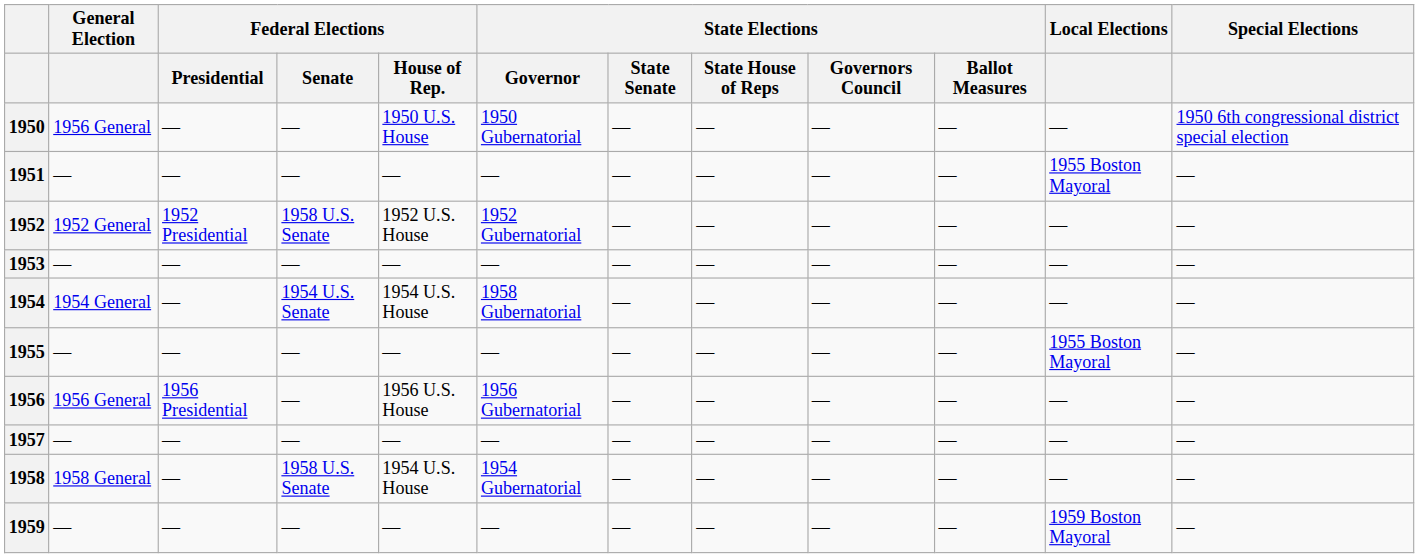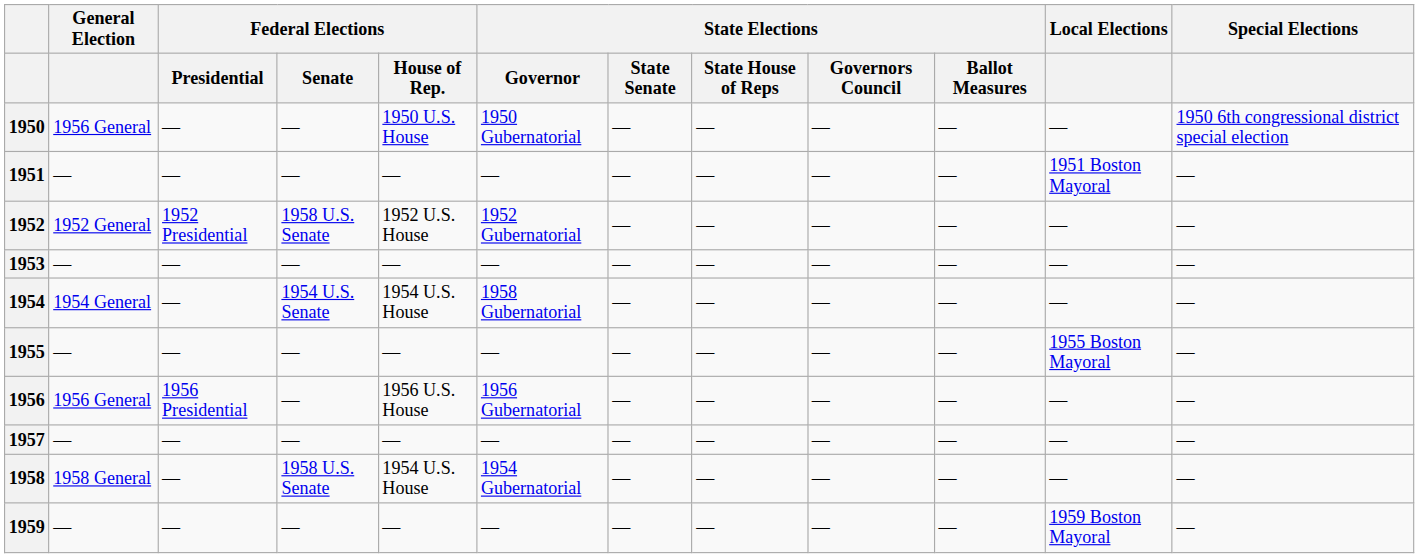1951 | Local Elections: 1955 Boston Mayoral -> 1951 Boston Mayoral
